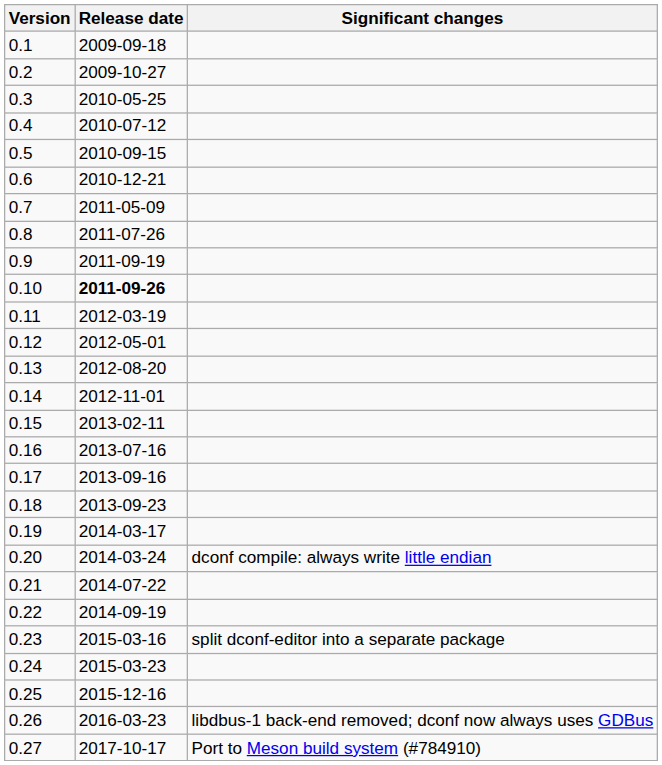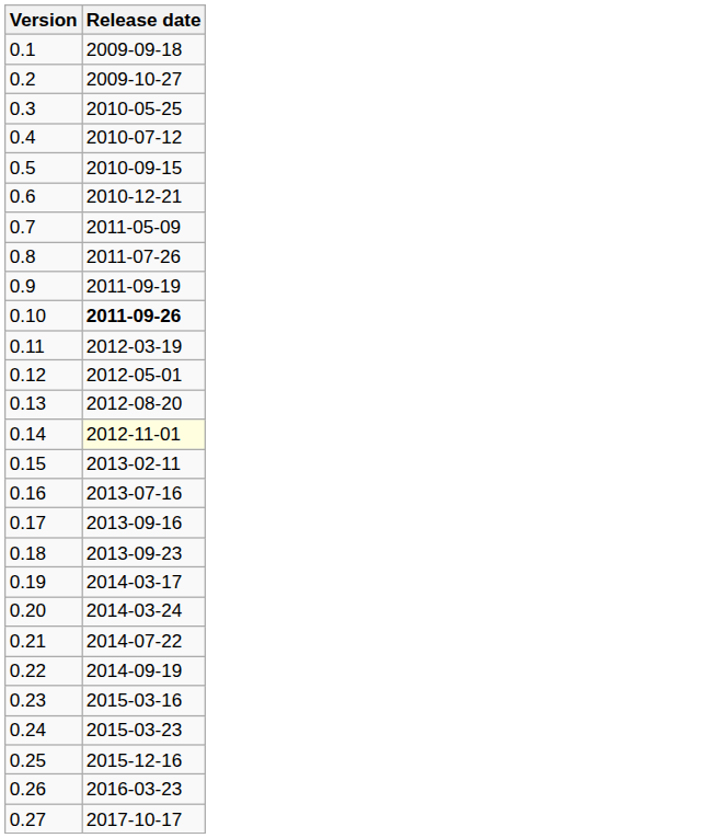- column: Significant changes | dconf compile: always write little endian | split dconf-editor into a separate package | libdbus-1 back-end removed; dconf now always uses GDBus | Port to Meson build system (#784910)
0.14 | Release date: no background -> lightyellow background
